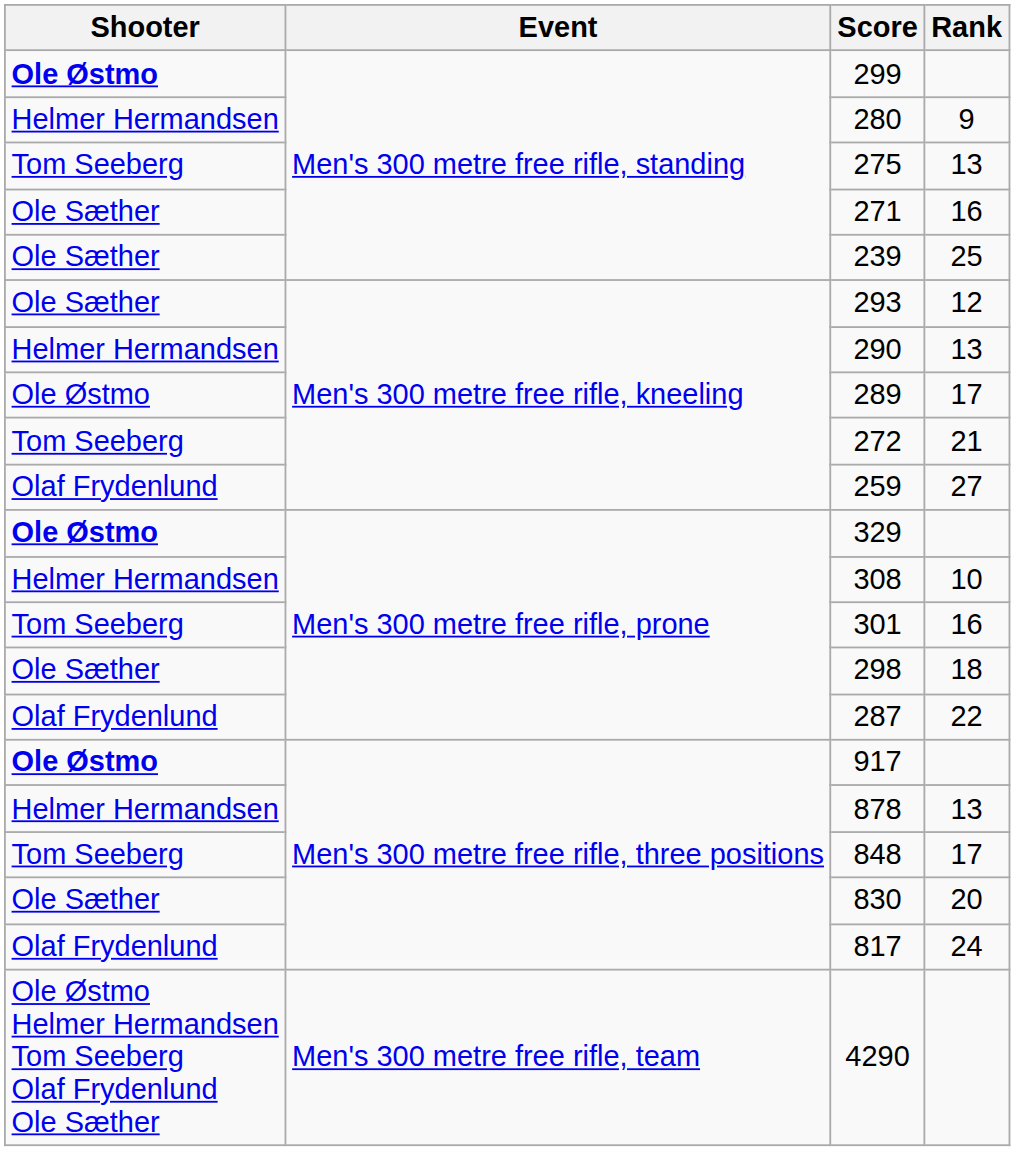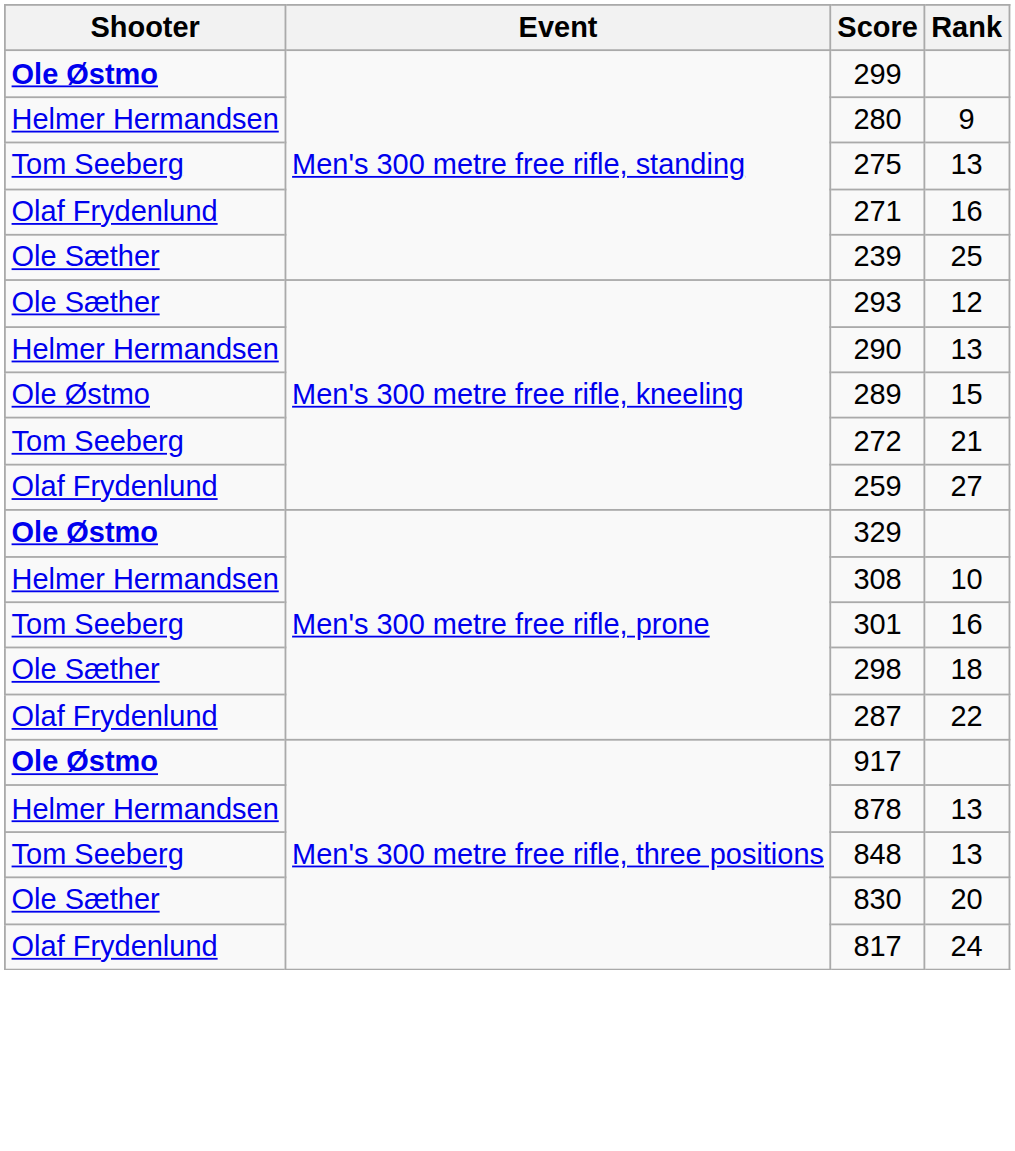271 | Shooter: Ole Sæther -> Olaf Frydenlund
289 | Rank: 17 -> 15
848 | Rank: 17 -> 13
- row: Ole Østmo Helmer Hermandsen Tom Seeberg Olaf Frydenlund Ole Sæther | Men's 300 metre free rifle, team | 4290
